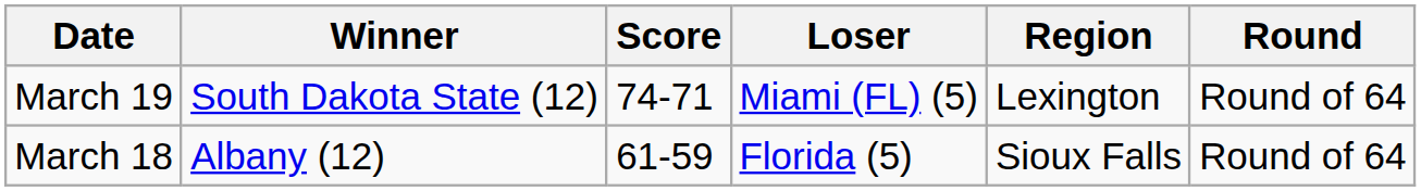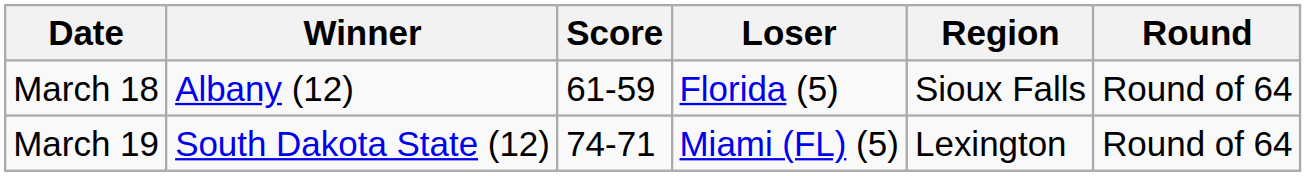rows swapped: March 18 <-> March 19
